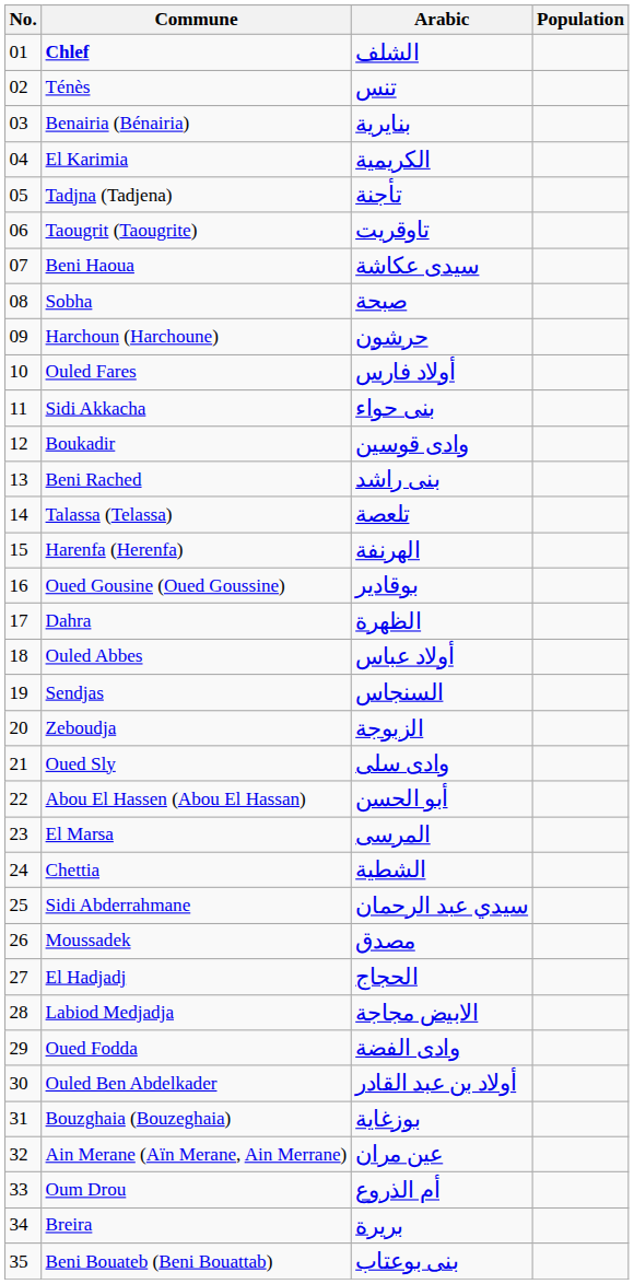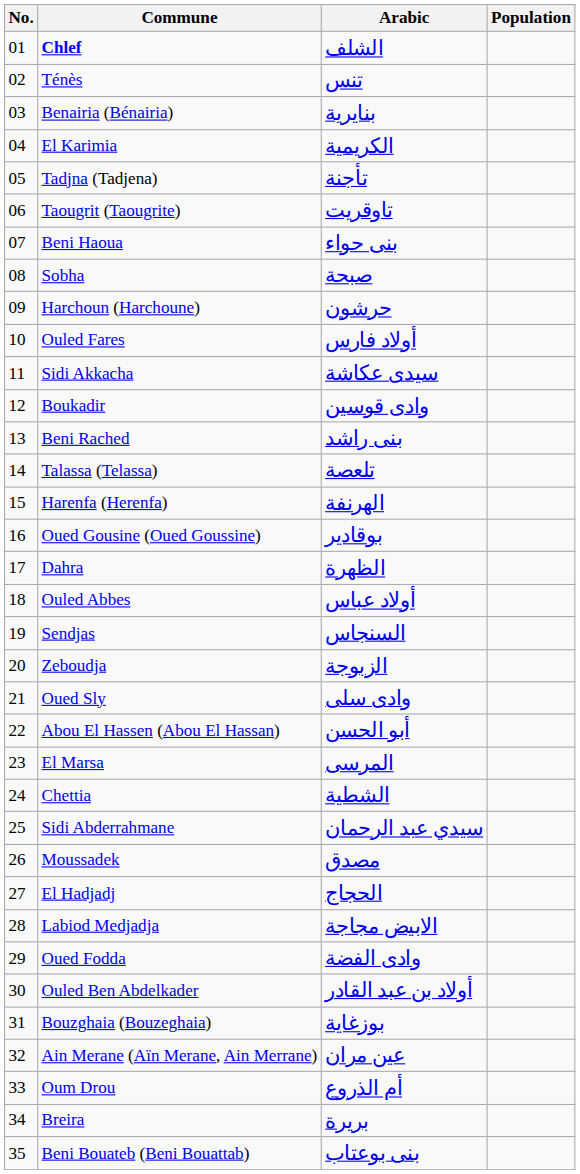Beni Haoua | Arabic: سيدى عكاشة -> بنى حواء
Sidi Akkacha | Arabic: بنى حواء -> سيدى عكاشة
